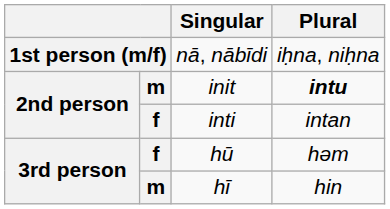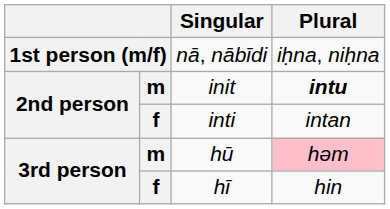hū | column 2: f -> m
hū | Plural: no background -> pink background
hī | column 2: m -> f
